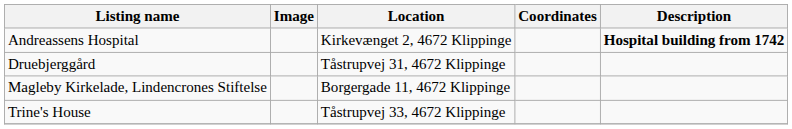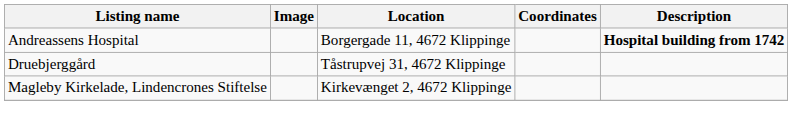Andreassens Hospital | Location: Kirkevænget 2, 4672 Klippinge -> Borgergade 11, 4672 Klippinge
Magleby Kirkelade, Lindencrones Stiftelse | Location: Borgergade 11, 4672 Klippinge -> Kirkevænget 2, 4672 Klippinge
- row: Trine's House | Tåstrupvej 33, 4672 Klippinge
